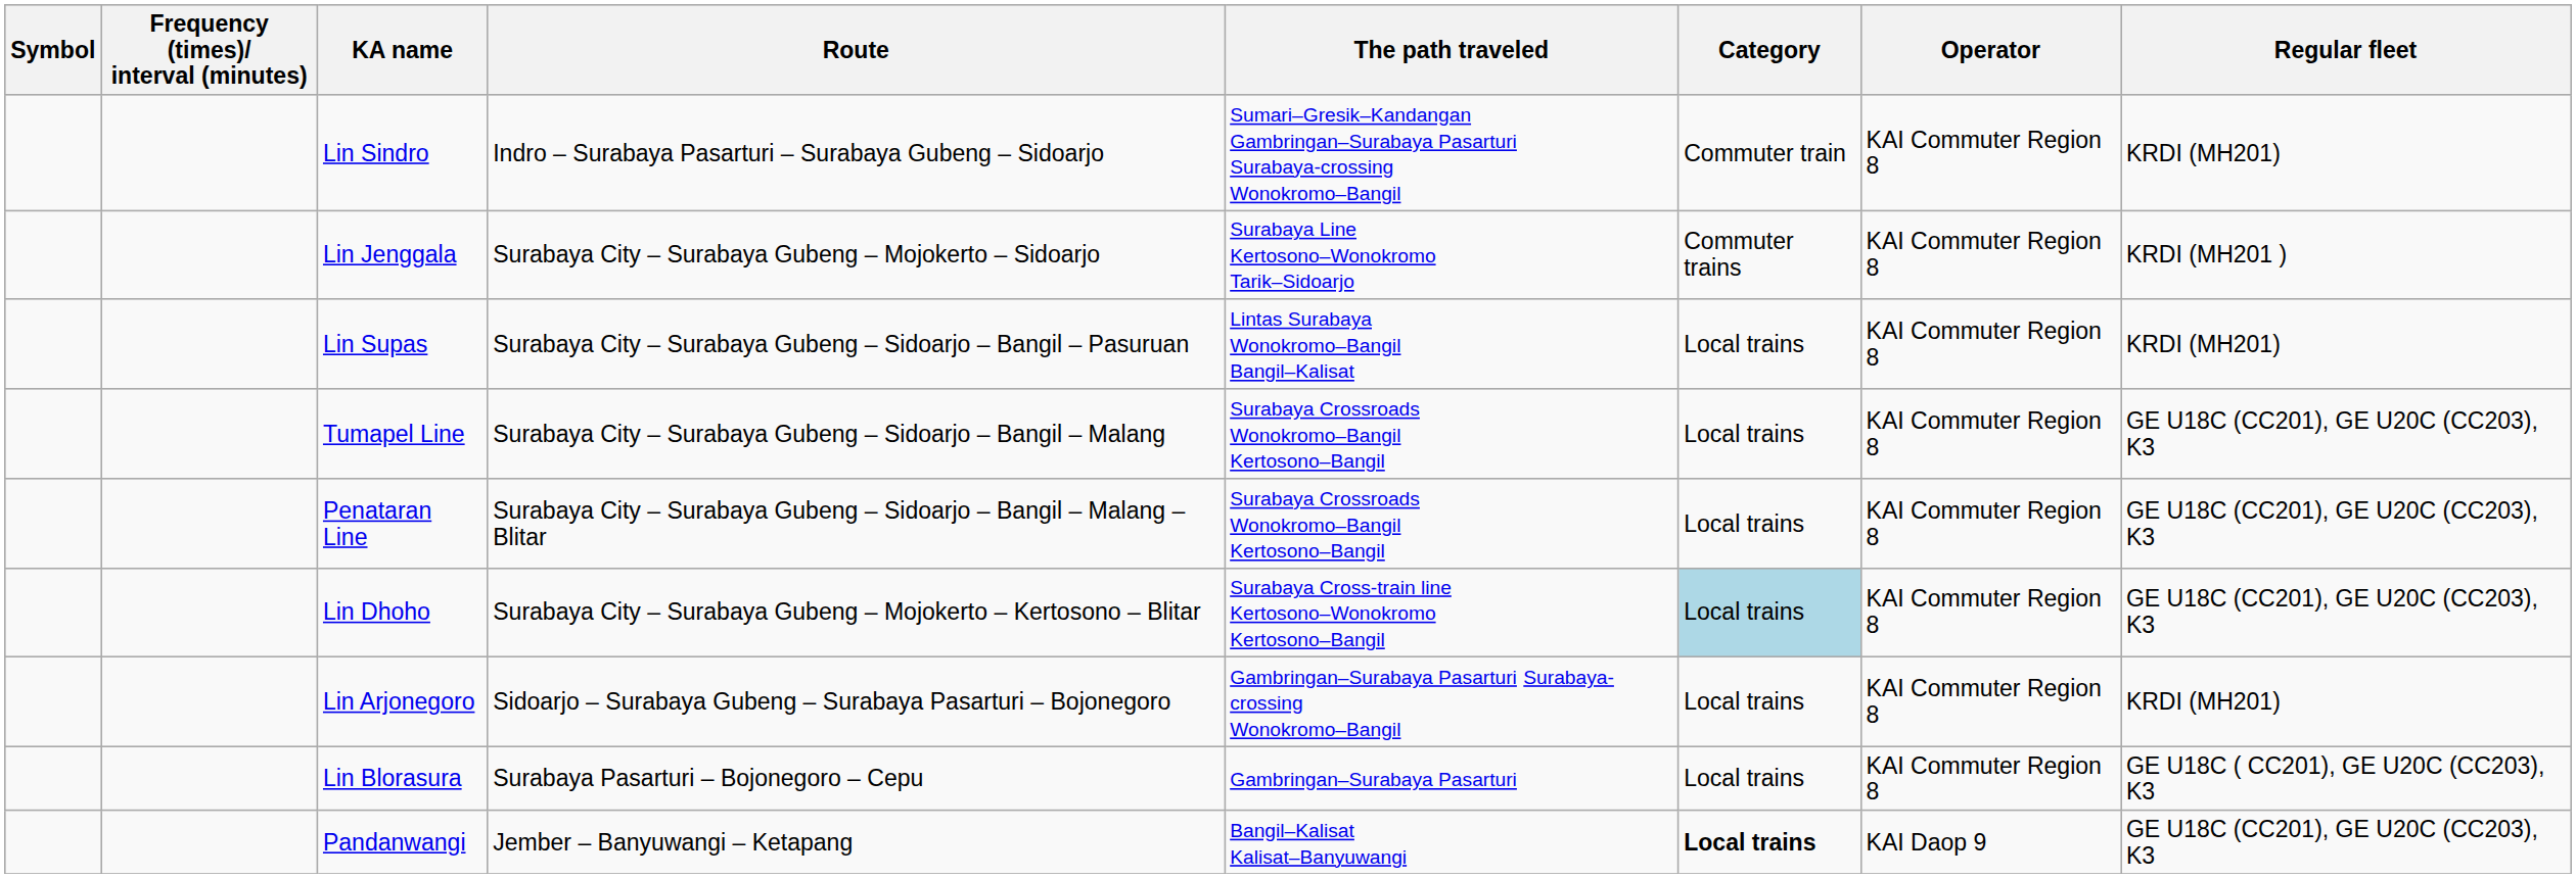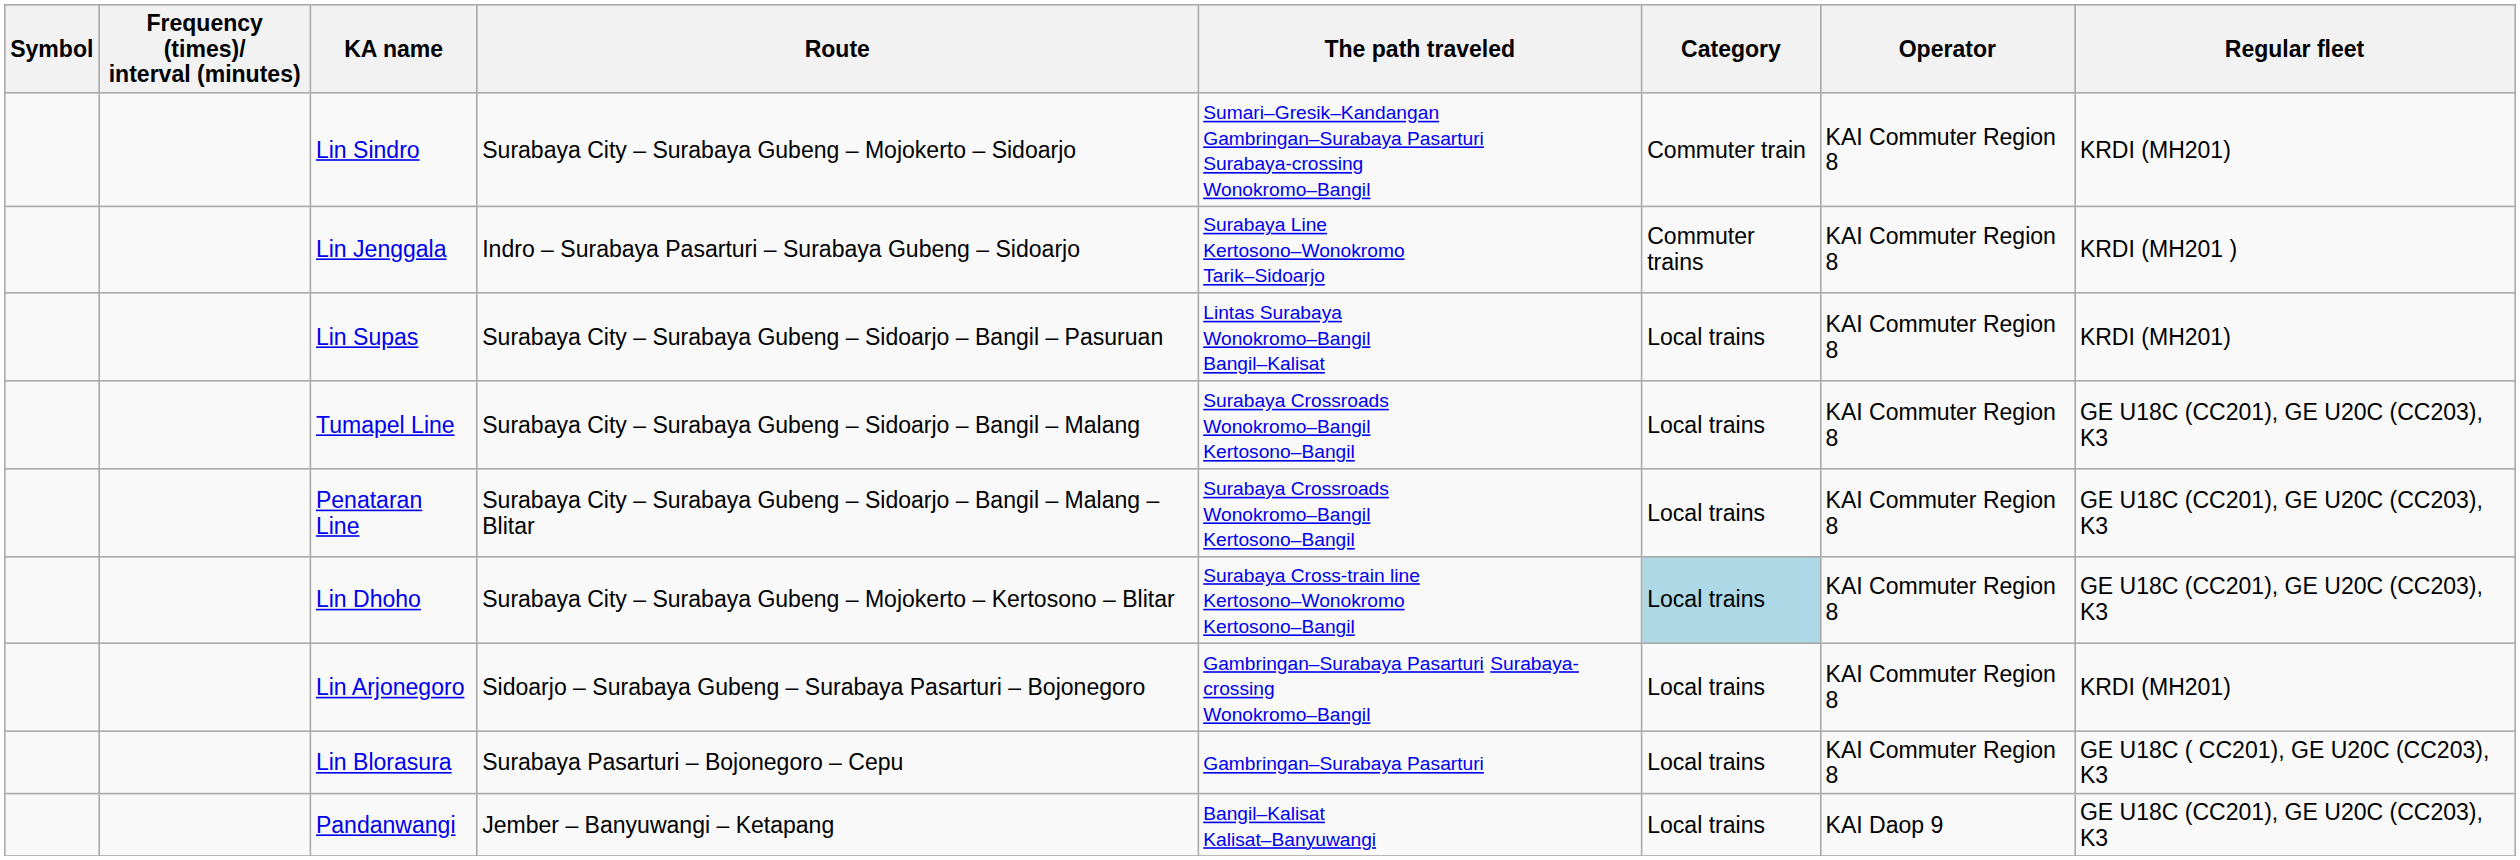Lin Sindro | Route: Indro – Surabaya Pasarturi – Surabaya Gubeng – Sidoarjo -> Surabaya City – Surabaya Gubeng – Mojokerto – Sidoarjo
Lin Jenggala | Route: Surabaya City – Surabaya Gubeng – Mojokerto – Sidoarjo -> Indro – Surabaya Pasarturi – Surabaya Gubeng – Sidoarjo
Pandanwangi | Category: bold -> normal
